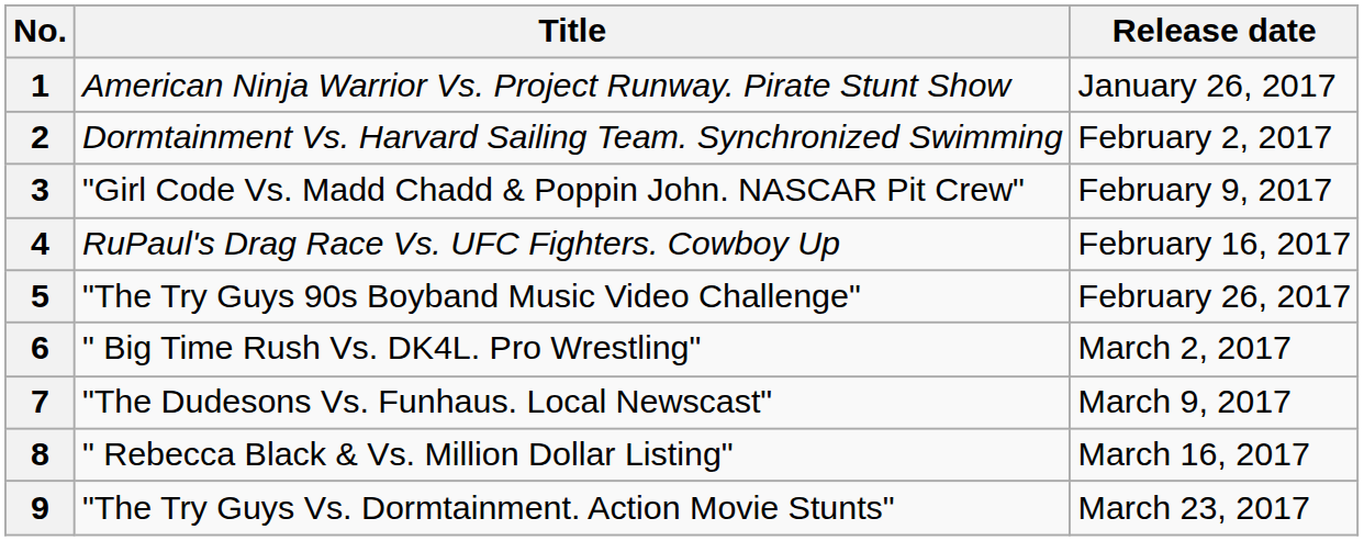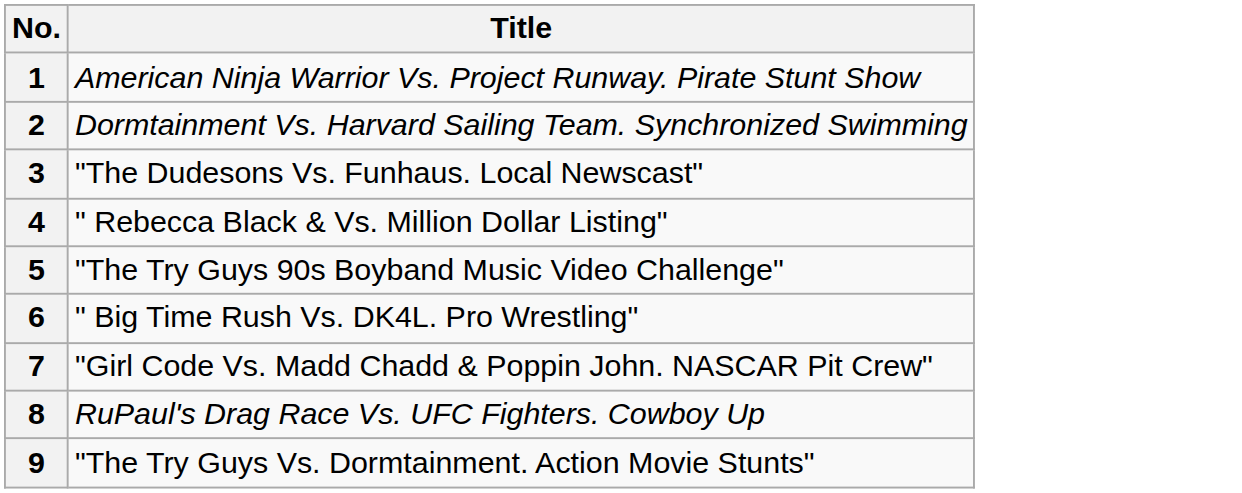- column: Release date | January 26, 2017 | February 2, 2017 | February 9, 2017 | February 16, 2017 | February 26, 2017 | March 2, 2017 | March 9, 2017 | March 16, 2017 | March 23, 2017
3 | Title: "Girl Code Vs. Madd Chadd & Poppin John. NASCAR Pit Crew" -> "The Dudesons Vs. Funhaus. Local Newscast"
4 | Title: RuPaul's Drag Race Vs. UFC Fighters. Cowboy Up -> " Rebecca Black & Vs. Million Dollar Listing"
7 | Title: "The Dudesons Vs. Funhaus. Local Newscast" -> "Girl Code Vs. Madd Chadd & Poppin John. NASCAR Pit Crew"
8 | Title: " Rebecca Black & Vs. Million Dollar Listing" -> RuPaul's Drag Race Vs. UFC Fighters. Cowboy Up
